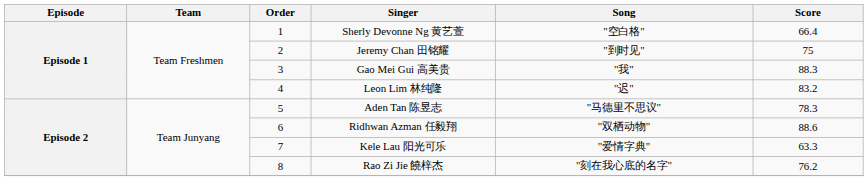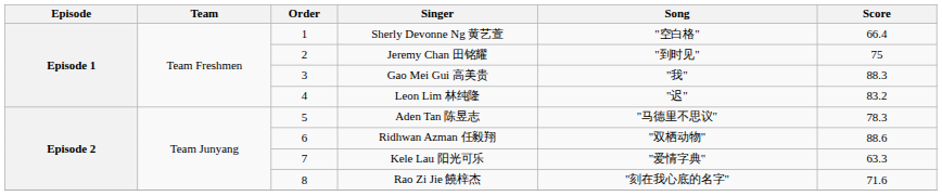Rao Zi Jie 饒梓杰 | Score: 76.2 -> 71.6
